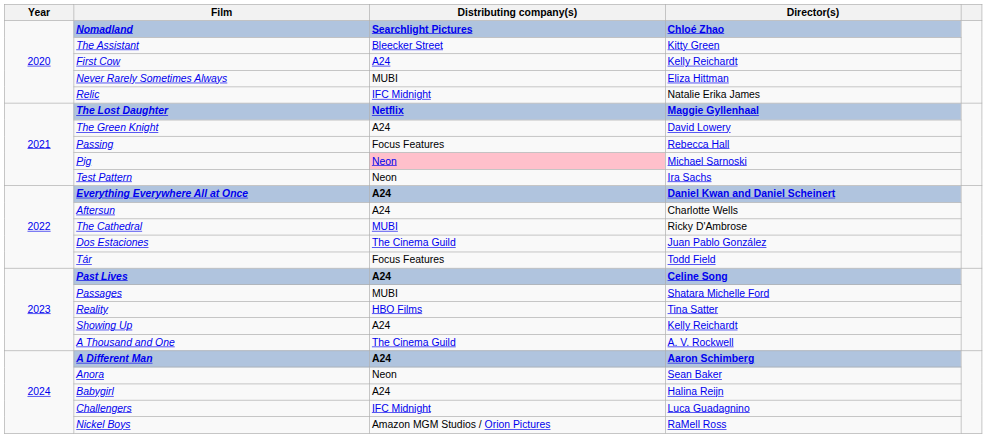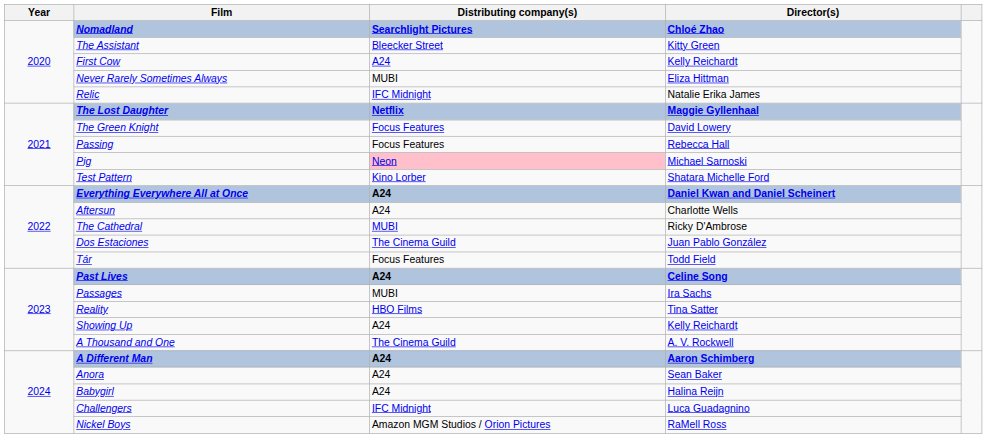The Green Knight | Distributing company(s): A24 -> Focus Features
Test Pattern | Distributing company(s): Neon -> Kino Lorber
Test Pattern | Director(s): Ira Sachs -> Shatara Michelle Ford
Passages | Director(s): Shatara Michelle Ford -> Ira Sachs
Anora | Distributing company(s): Neon -> A24
